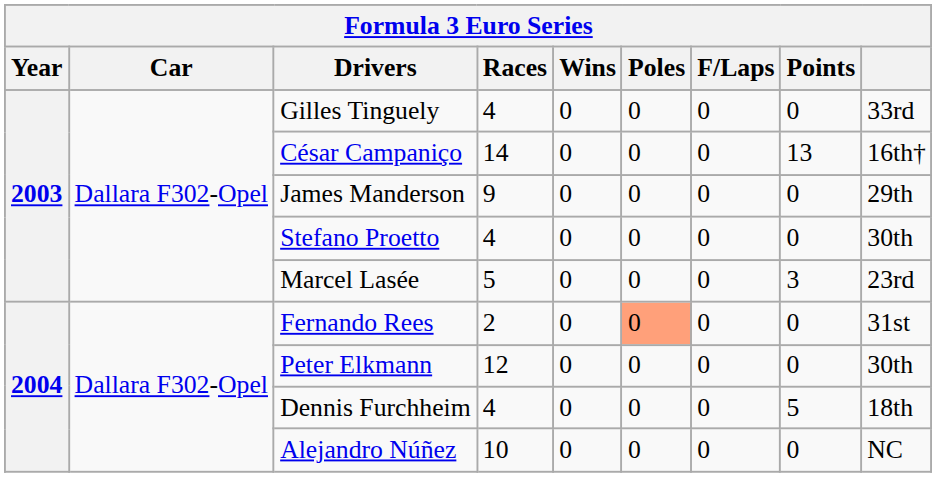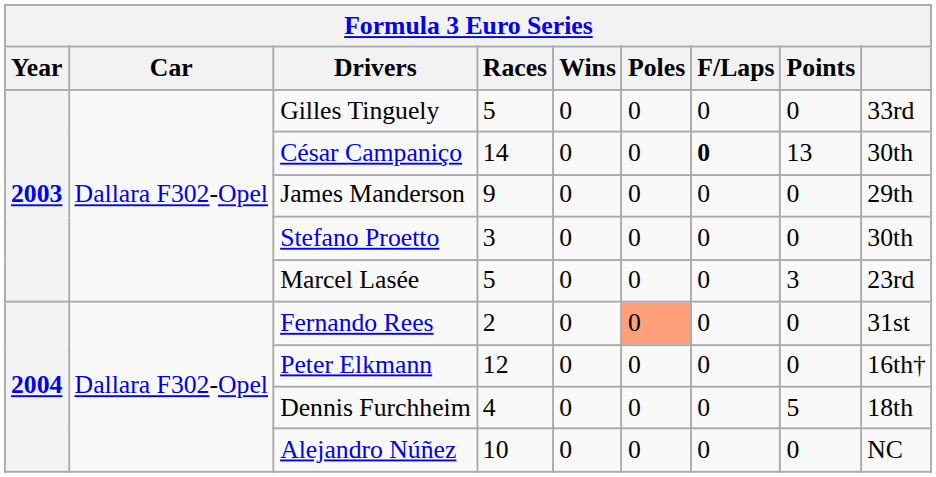Gilles Tinguely | Races: 4 -> 5
César Campaniço | F/Laps: normal -> bold
César Campaniço | column 9: 16th† -> 30th
Stefano Proetto | Races: 4 -> 3
Peter Elkmann | column 9: 30th -> 16th†
